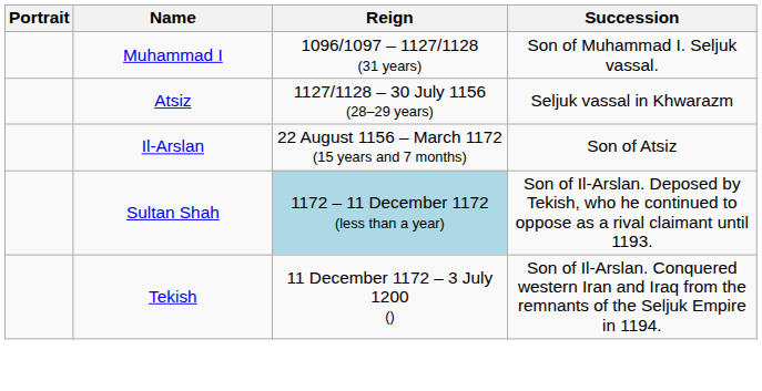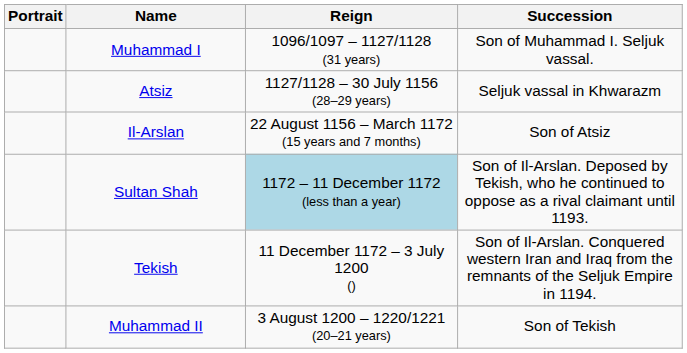+ row: Muhammad II | 3 August 1200 – 1220/1221 (20–21 years) | Son of Tekish
